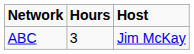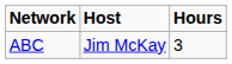columns swapped: Hours <-> Host
